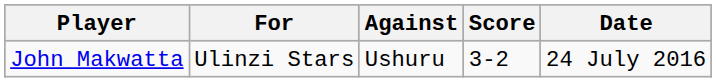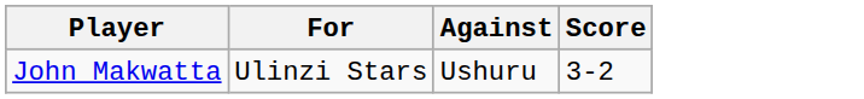- column: Date | 24 July 2016
